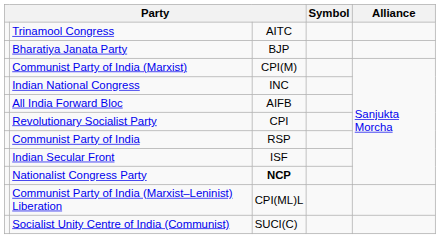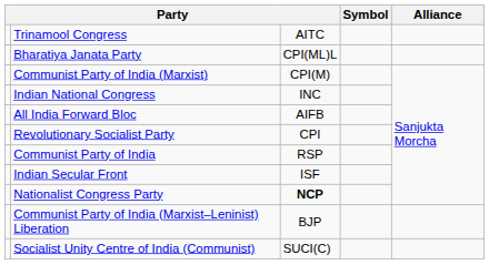Bharatiya Janata Party | column 3: BJP -> CPI(ML)L
Communist Party of India (Marxist–Leninist) Liberation | column 3: CPI(ML)L -> BJP
